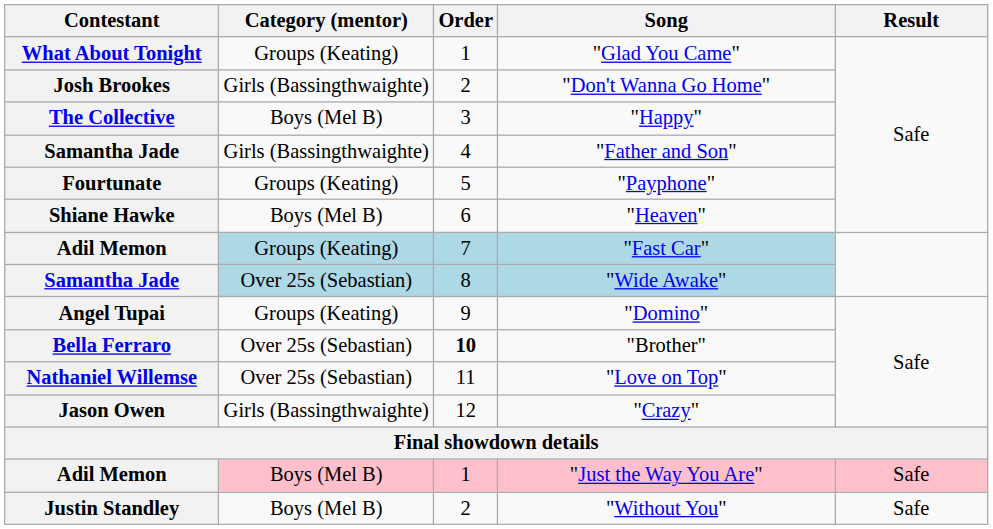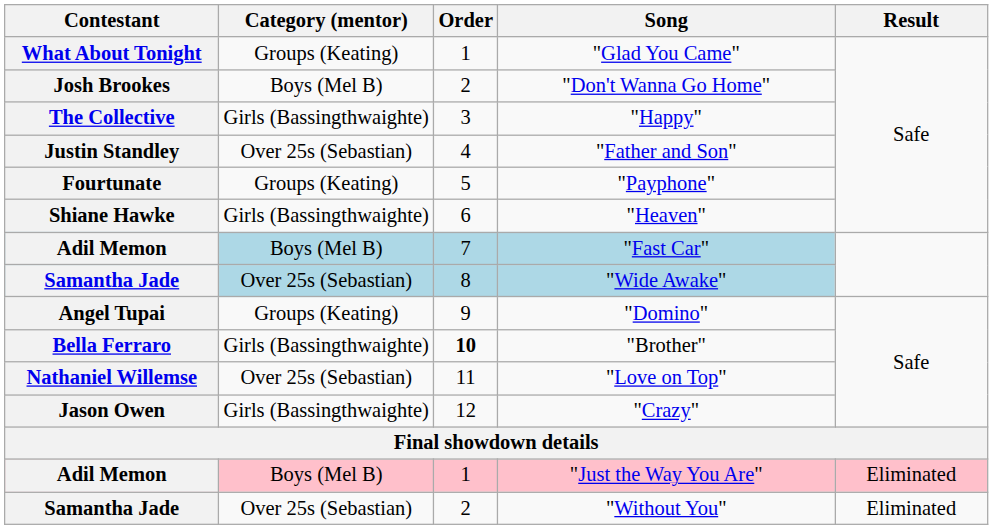"Don't Wanna Go Home" | Category (mentor): Girls (Bassingthwaighte) -> Boys (Mel B)
"Happy" | Category (mentor): Boys (Mel B) -> Girls (Bassingthwaighte)
"Father and Son" | Contestant: Samantha Jade -> Justin Standley
"Father and Son" | Category (mentor): Girls (Bassingthwaighte) -> Over 25s (Sebastian)
"Heaven" | Category (mentor): Boys (Mel B) -> Girls (Bassingthwaighte)
"Fast Car" | Category (mentor): Groups (Keating) -> Boys (Mel B)
"Brother" | Category (mentor): Over 25s (Sebastian) -> Girls (Bassingthwaighte)
"Just the Way You Are" | Result: Safe -> Eliminated
"Without You" | Contestant: Justin Standley -> Samantha Jade
"Without You" | Category (mentor): Boys (Mel B) -> Over 25s (Sebastian)
"Without You" | Result: Safe -> Eliminated
